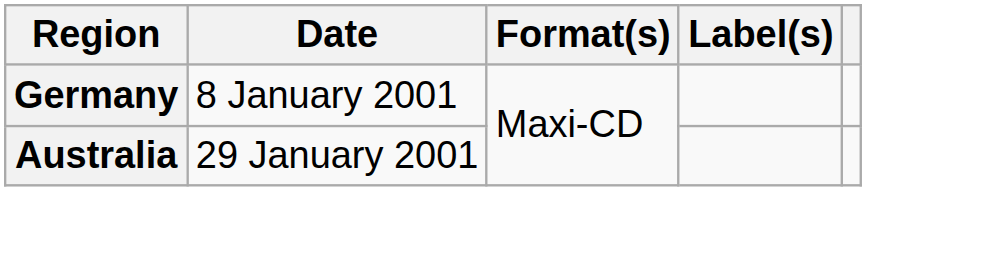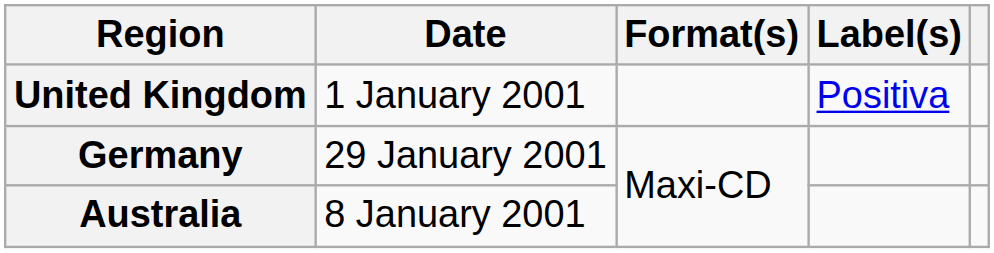+ row: United Kingdom | 1 January 2001 | Positiva
Germany | Date: 8 January 2001 -> 29 January 2001
Australia | Date: 29 January 2001 -> 8 January 2001
